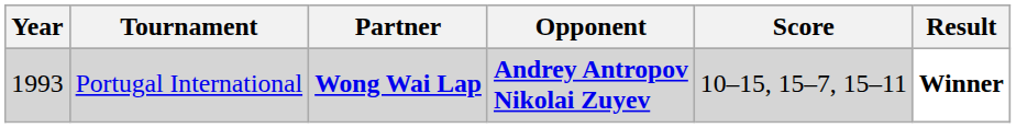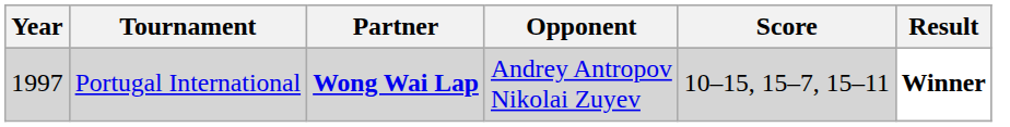Portugal International | Year: 1993 -> 1997
Portugal International | Opponent: bold -> normal
